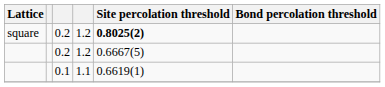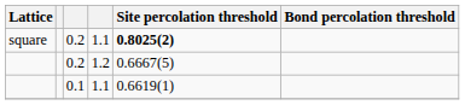square | column 4: 1.2 -> 1.1
